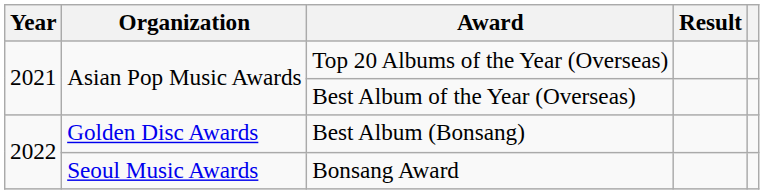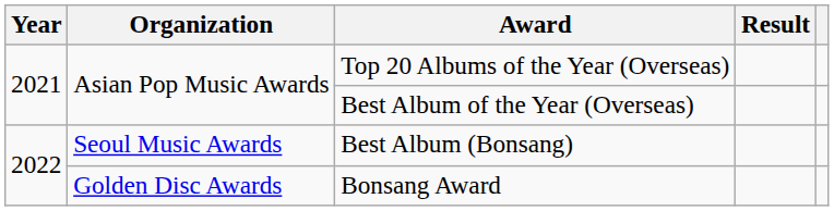Best Album (Bonsang) | Organization: Golden Disc Awards -> Seoul Music Awards
Bonsang Award | Organization: Seoul Music Awards -> Golden Disc Awards
